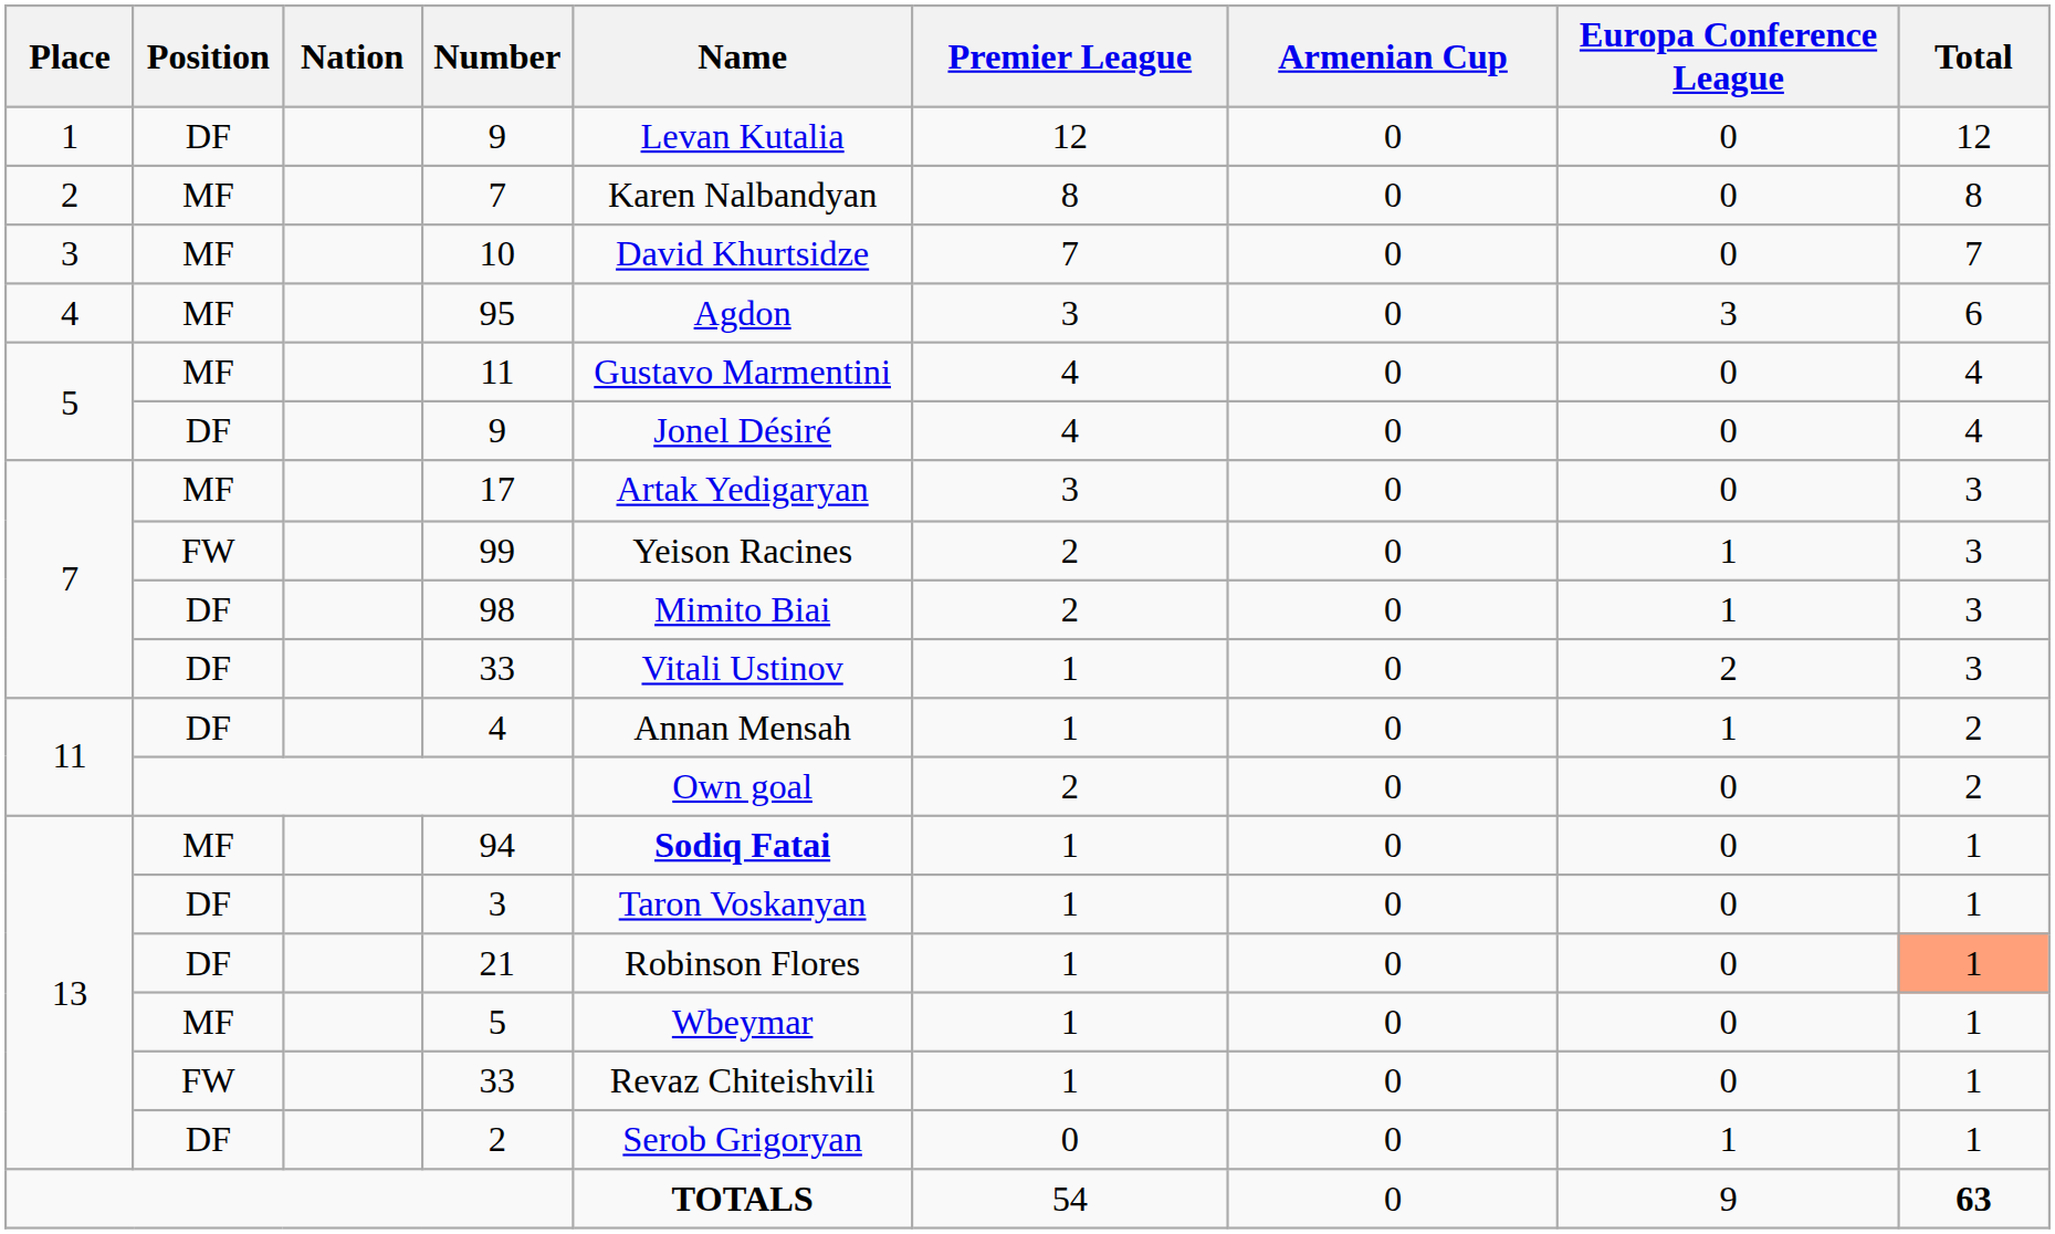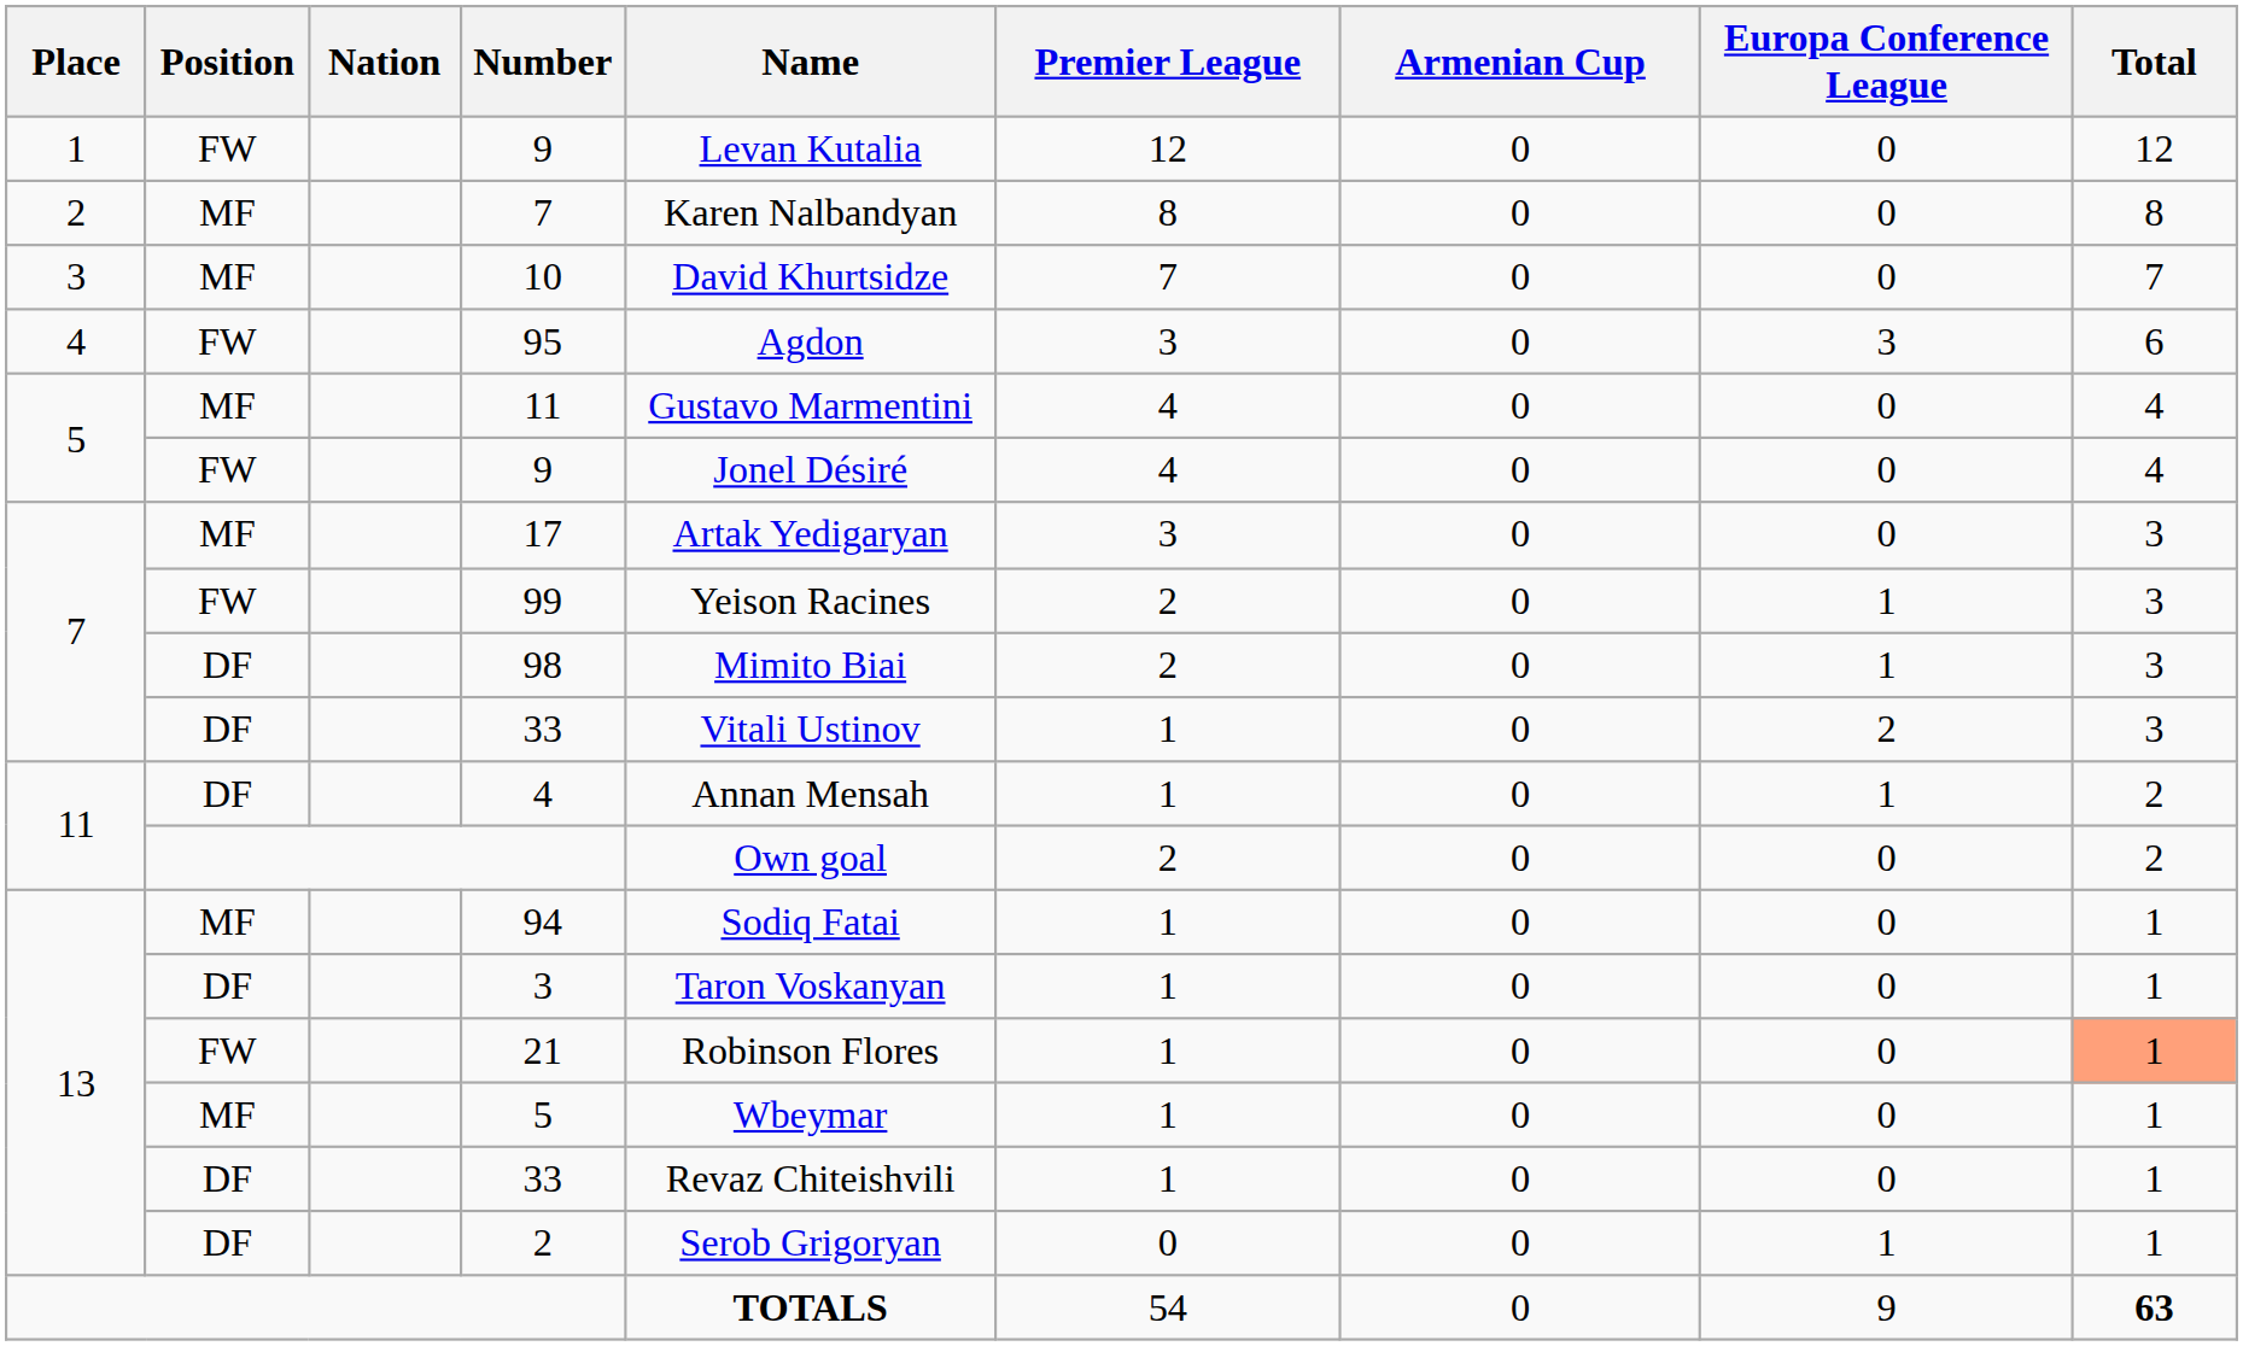1 / 9 | Position: DF -> FW
95 | Position: MF -> FW
5 / 9 | Position: DF -> FW
94 | Name: bold -> normal
21 | Position: DF -> FW
13 / 33 | Position: FW -> DF
